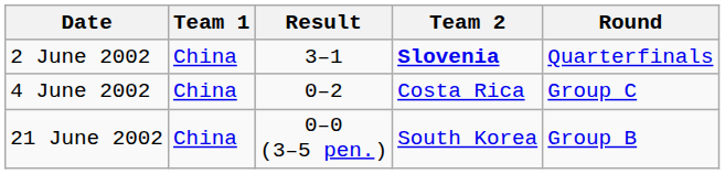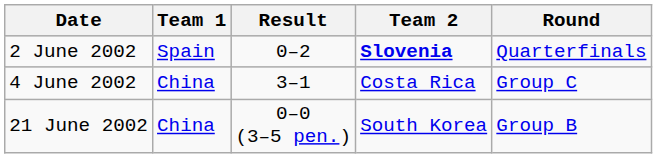2 June 2002 | Team 1: China -> Spain
2 June 2002 | Result: 3–1 -> 0–2
4 June 2002 | Result: 0–2 -> 3–1
